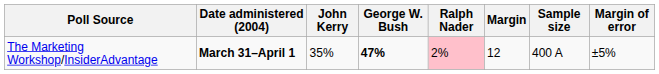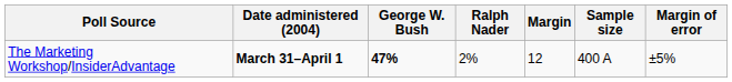- column: John Kerry | 35%
The Marketing Workshop/InsiderAdvantage | Ralph Nader: pink background -> no background
